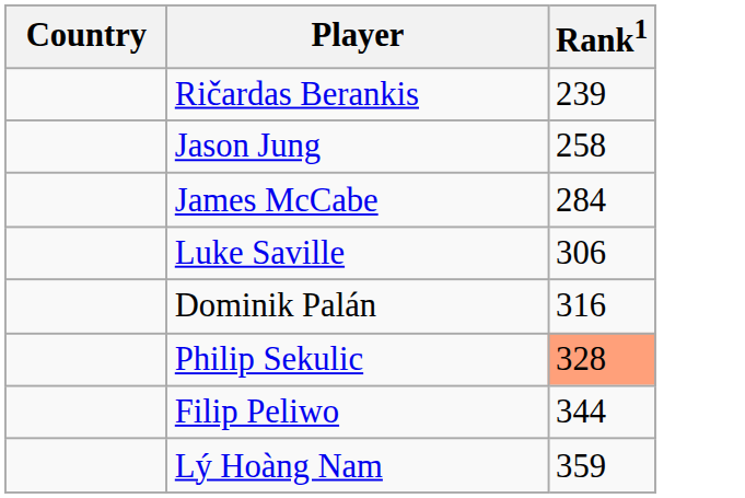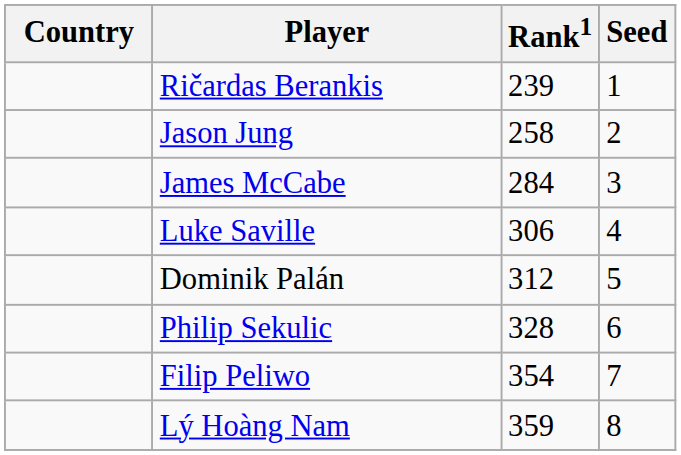+ column: Seed | 1 | 2 | 3 | 4 | 5 | 6 | 7 | 8
Dominik Palán | Rank1: 316 -> 312
Philip Sekulic | Rank1: lightsalmon background -> no background
Filip Peliwo | Rank1: 344 -> 354
